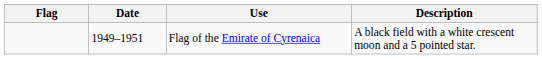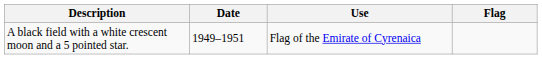columns swapped: Flag <-> Description
